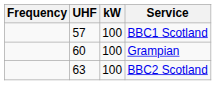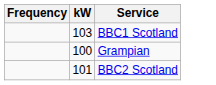- column: UHF | 57 | 60 | 63
BBC1 Scotland | kW: 100 -> 103
BBC2 Scotland | kW: 100 -> 101
